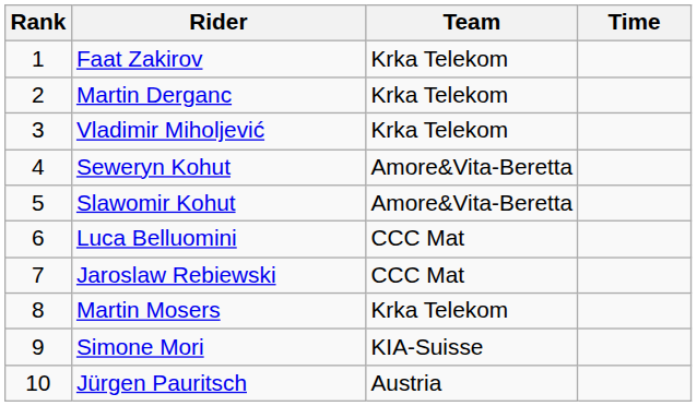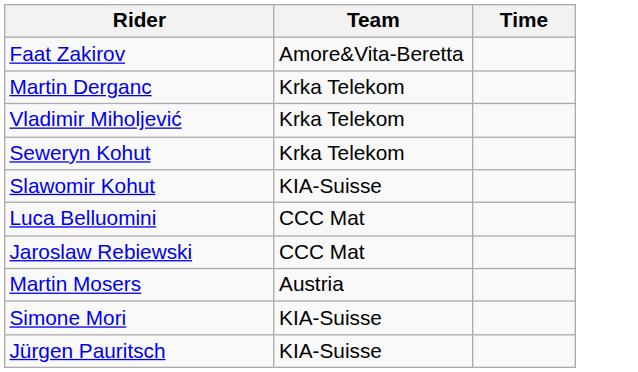- column: Rank | 1 | 2 | 3 | 4 | 5 | 6 | 7 | 8 | 9 | 10
Faat Zakirov | Team: Krka Telekom -> Amore&Vita-Beretta
Seweryn Kohut | Team: Amore&Vita-Beretta -> Krka Telekom
Slawomir Kohut | Team: Amore&Vita-Beretta -> KIA-Suisse
Martin Mosers | Team: Krka Telekom -> Austria
Jürgen Pauritsch | Team: Austria -> KIA-Suisse
